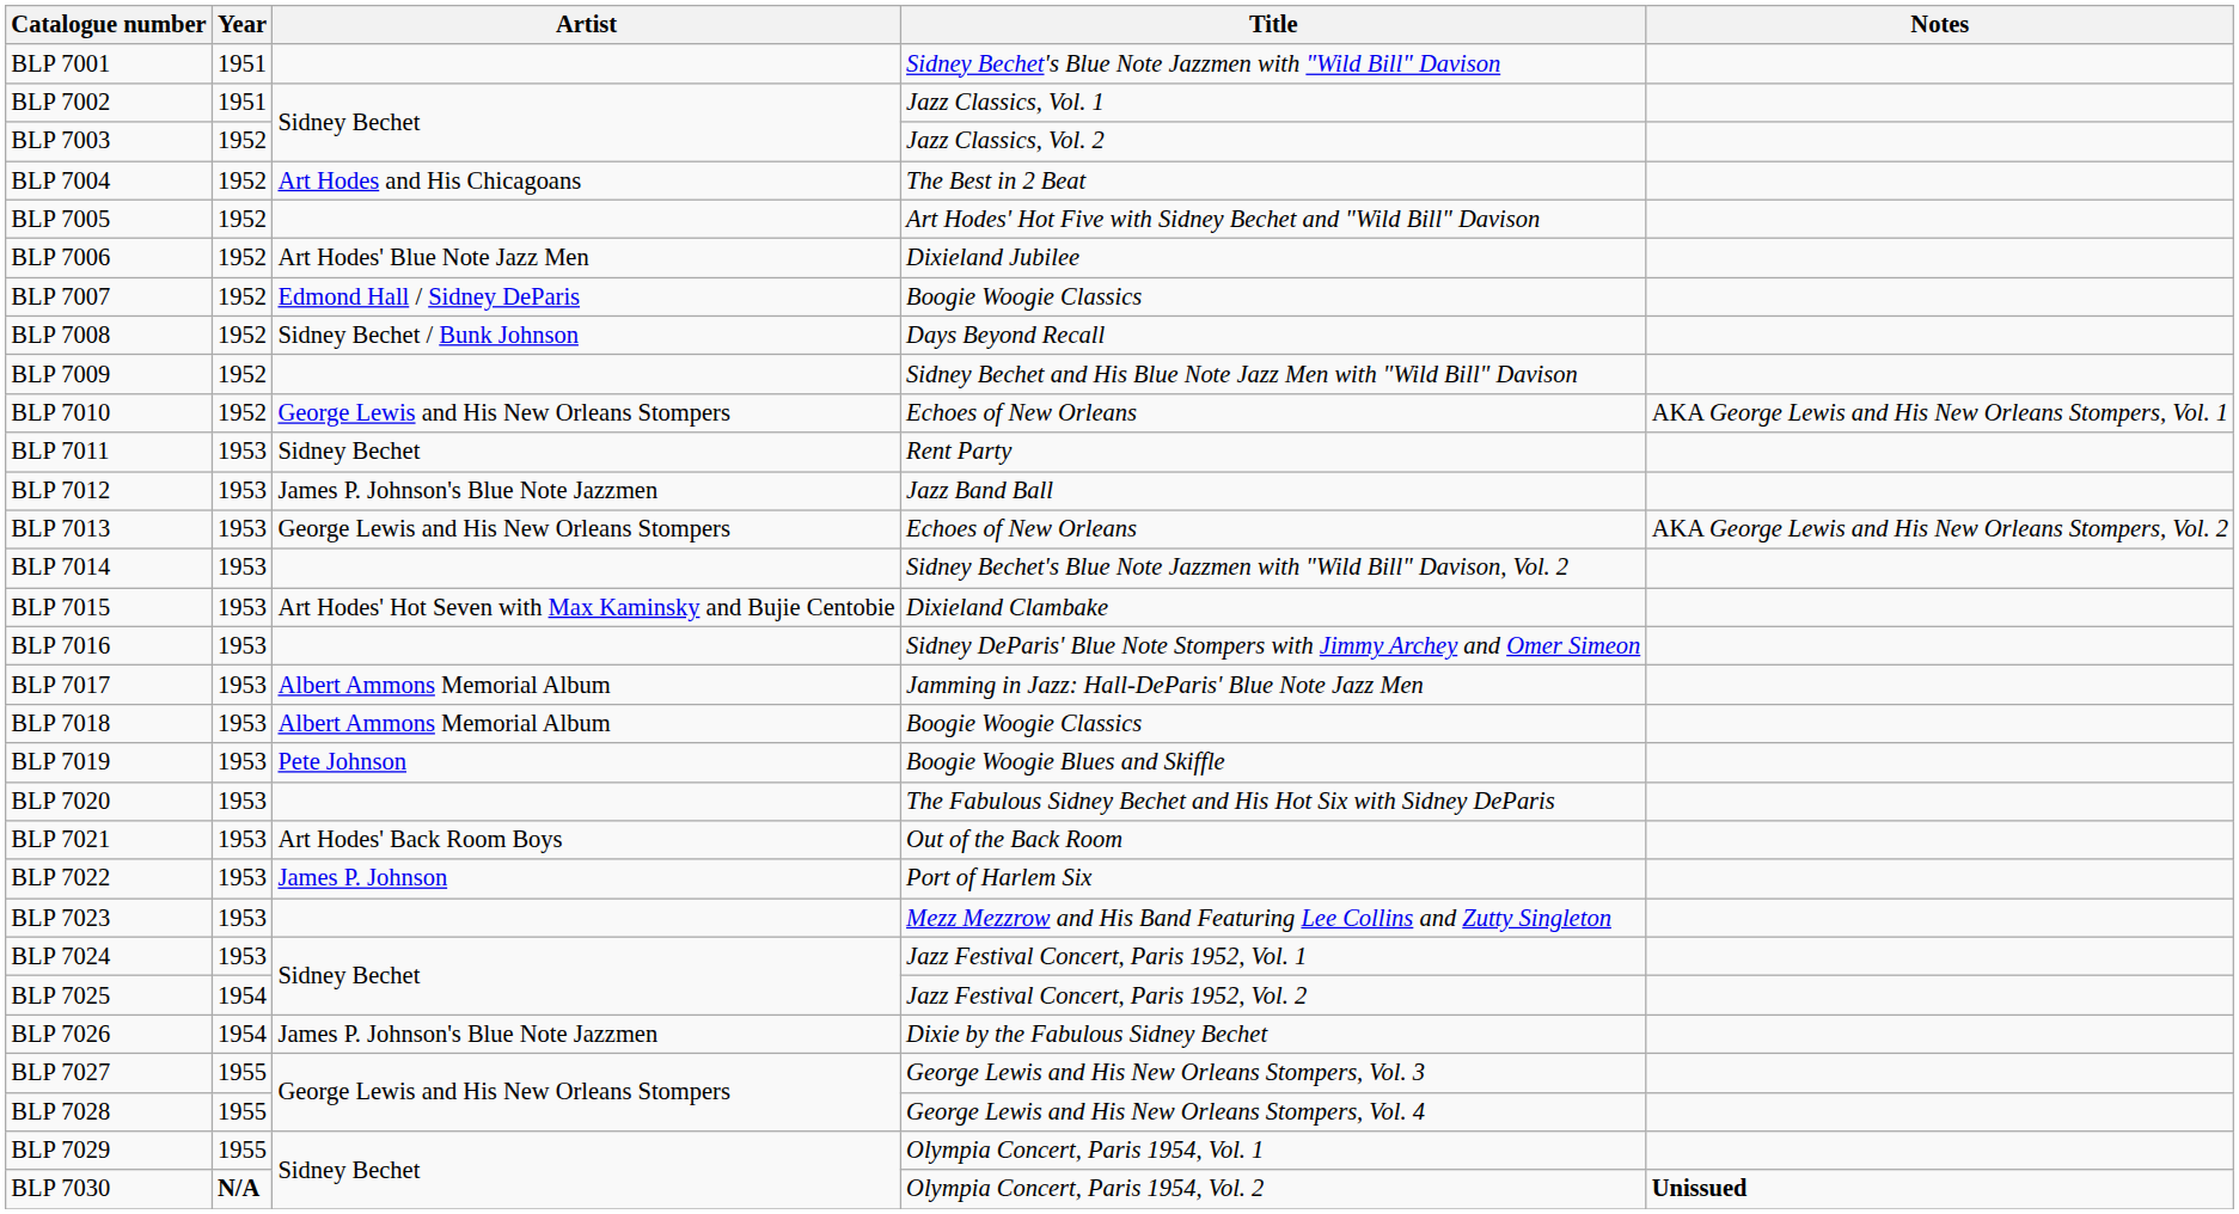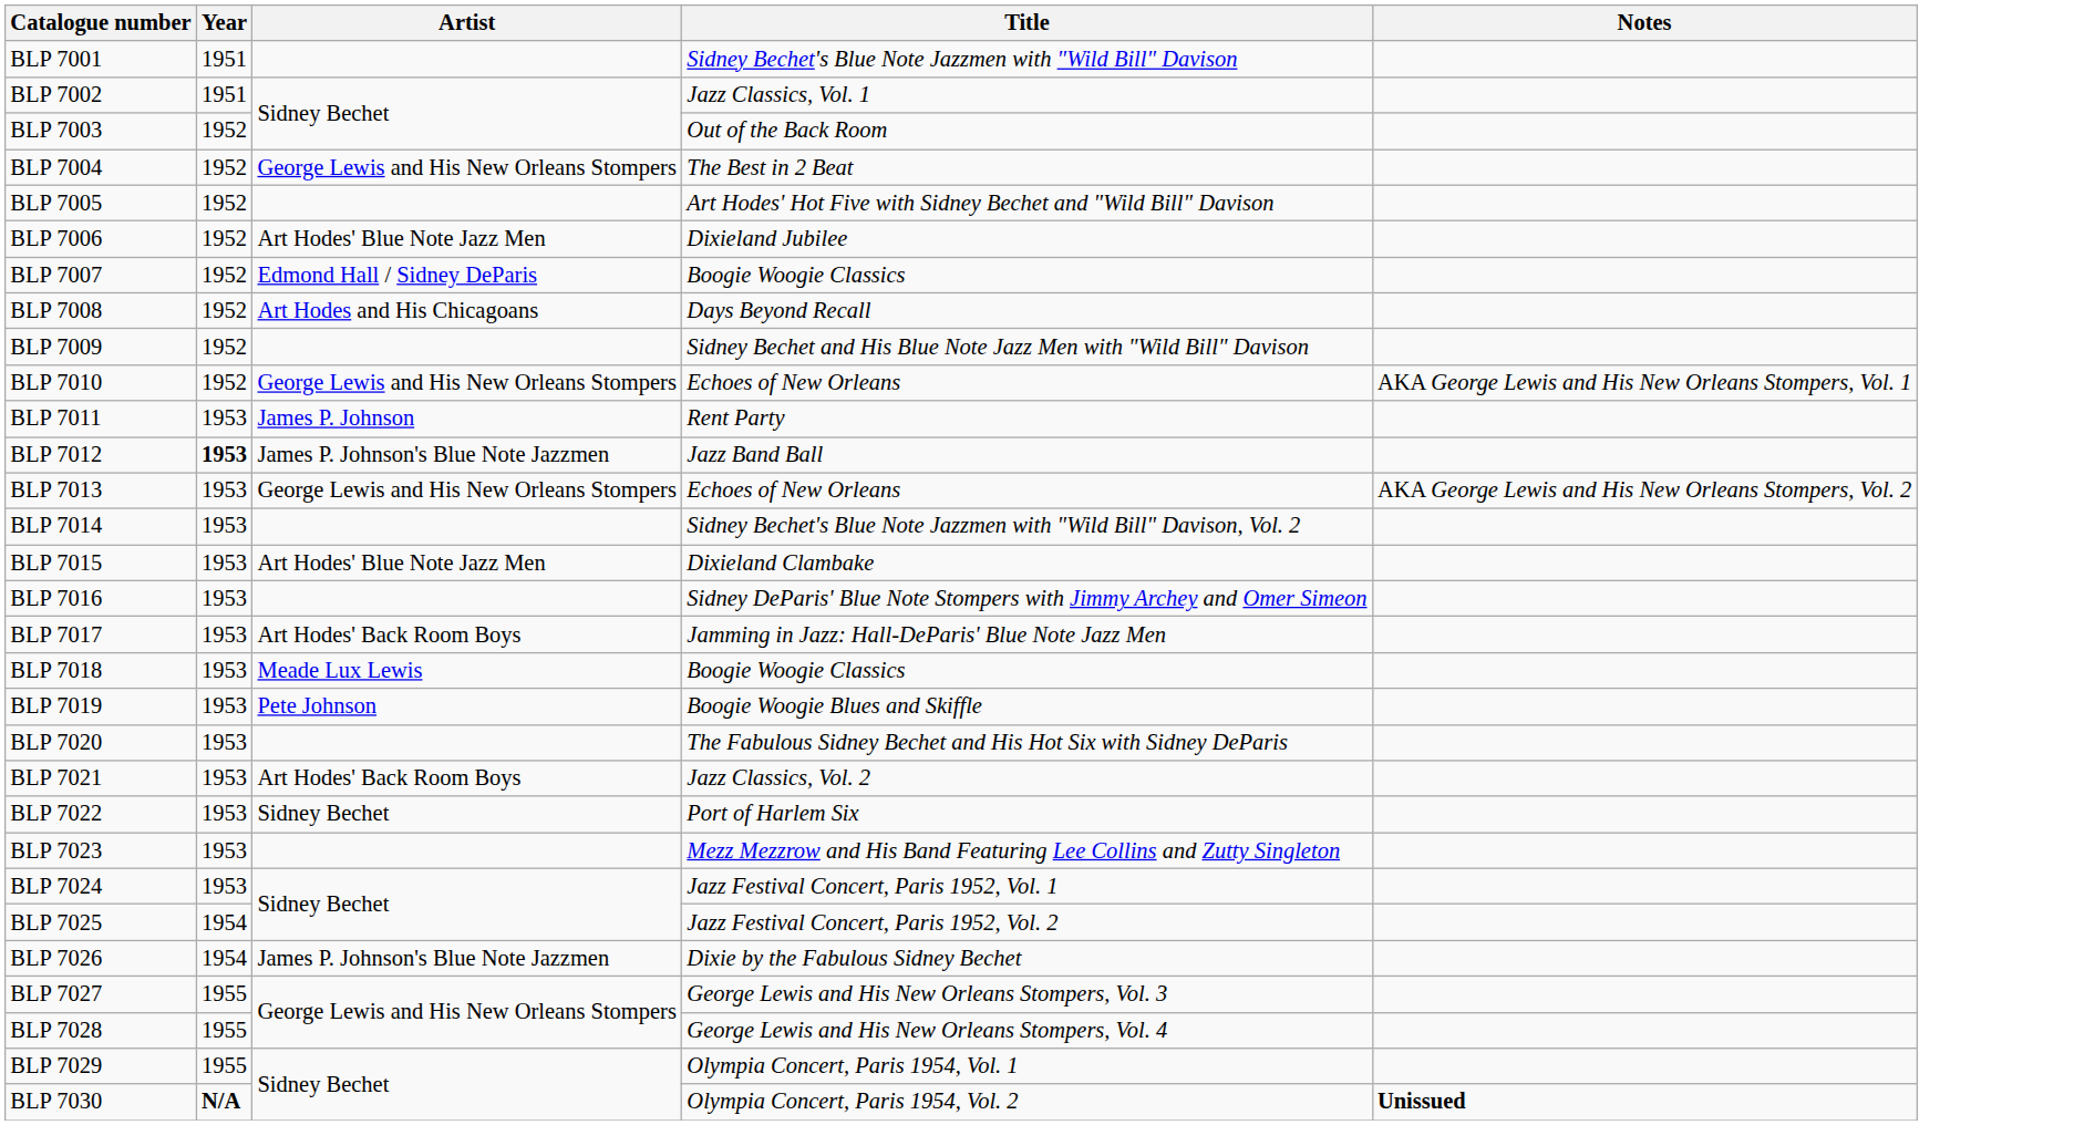BLP 7003 | Title: Jazz Classics, Vol. 2 -> Out of the Back Room
BLP 7004 | Artist: Art Hodes and His Chicagoans -> George Lewis and His New Orleans Stompers
BLP 7008 | Artist: Sidney Bechet / Bunk Johnson -> Art Hodes and His Chicagoans
BLP 7011 | Artist: Sidney Bechet -> James P. Johnson
BLP 7012 | Year: normal -> bold
BLP 7015 | Artist: Art Hodes' Hot Seven with Max Kaminsky and Bujie Centobie -> Art Hodes' Blue Note Jazz Men
BLP 7017 | Artist: Albert Ammons Memorial Album -> Art Hodes' Back Room Boys
BLP 7018 | Artist: Albert Ammons Memorial Album -> Meade Lux Lewis
BLP 7021 | Title: Out of the Back Room -> Jazz Classics, Vol. 2
BLP 7022 | Artist: James P. Johnson -> Sidney Bechet
